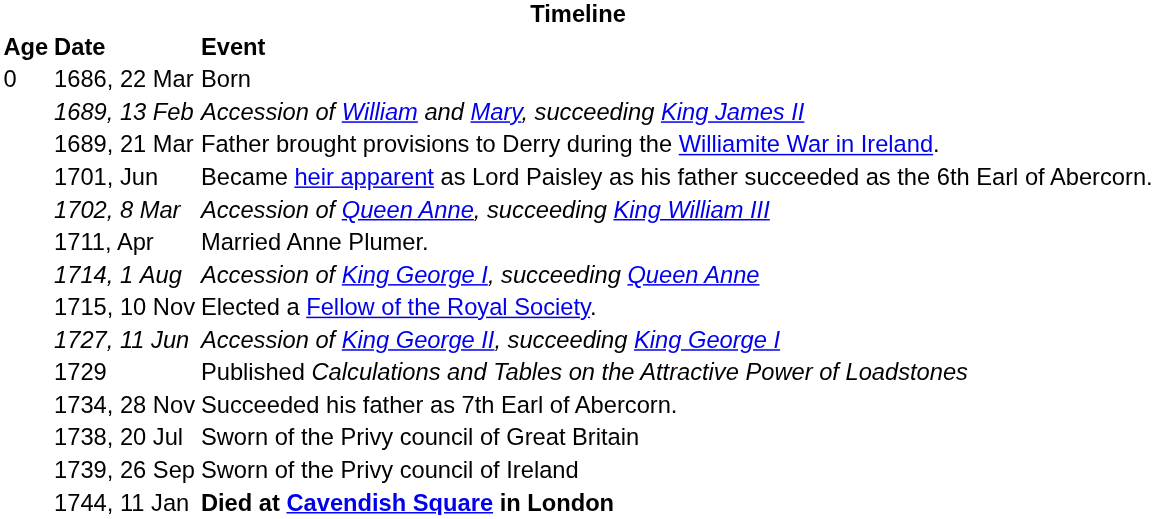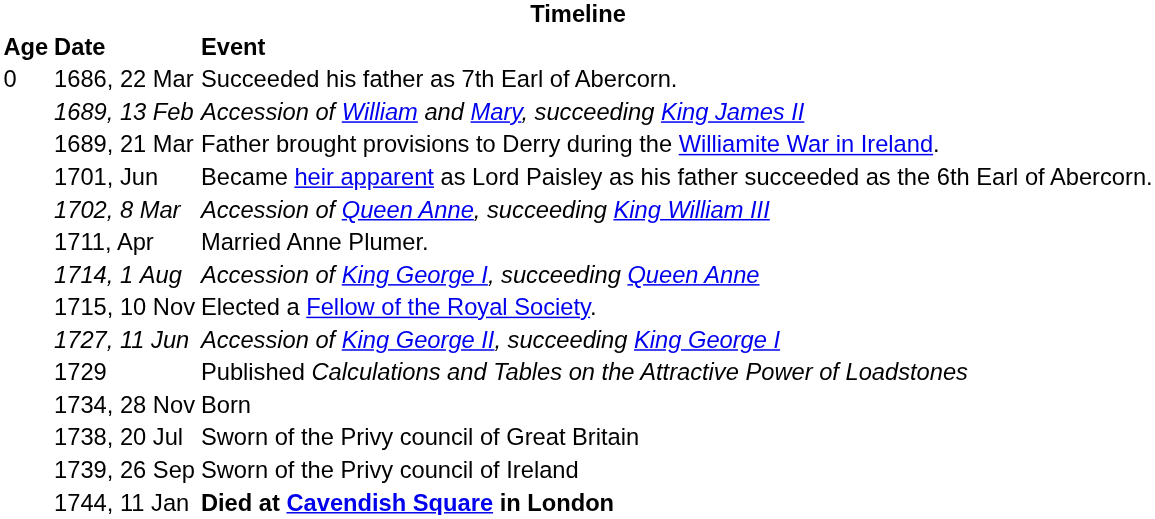1686, 22 Mar | Event: Born -> Succeeded his father as 7th Earl of Abercorn.
1734, 28 Nov | Event: Succeeded his father as 7th Earl of Abercorn. -> Born
